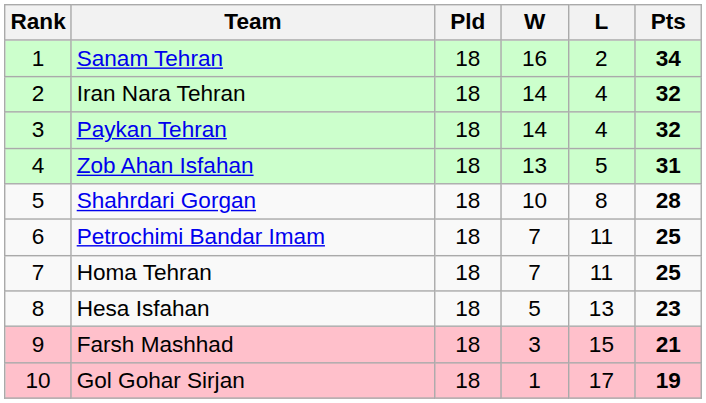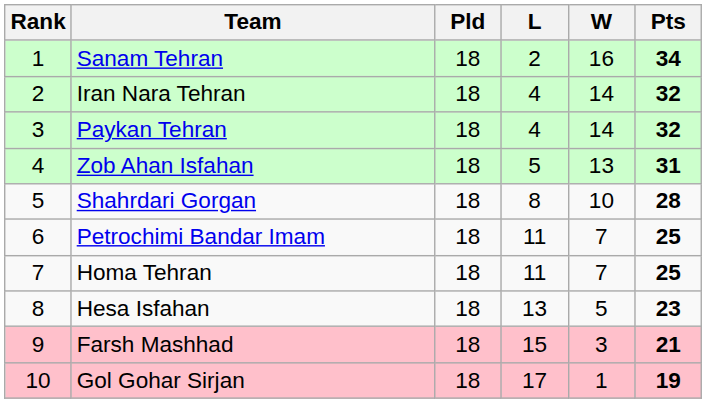columns swapped: W <-> L
